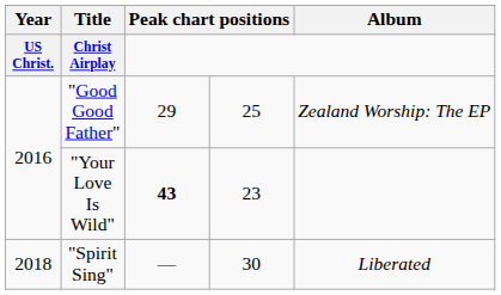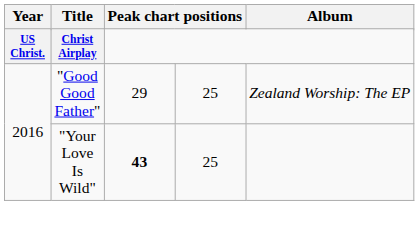"Your Love Is Wild" | column 4: 23 -> 25
- row: 2018 | "Spirit Sing" | — | 30 | Liberated
